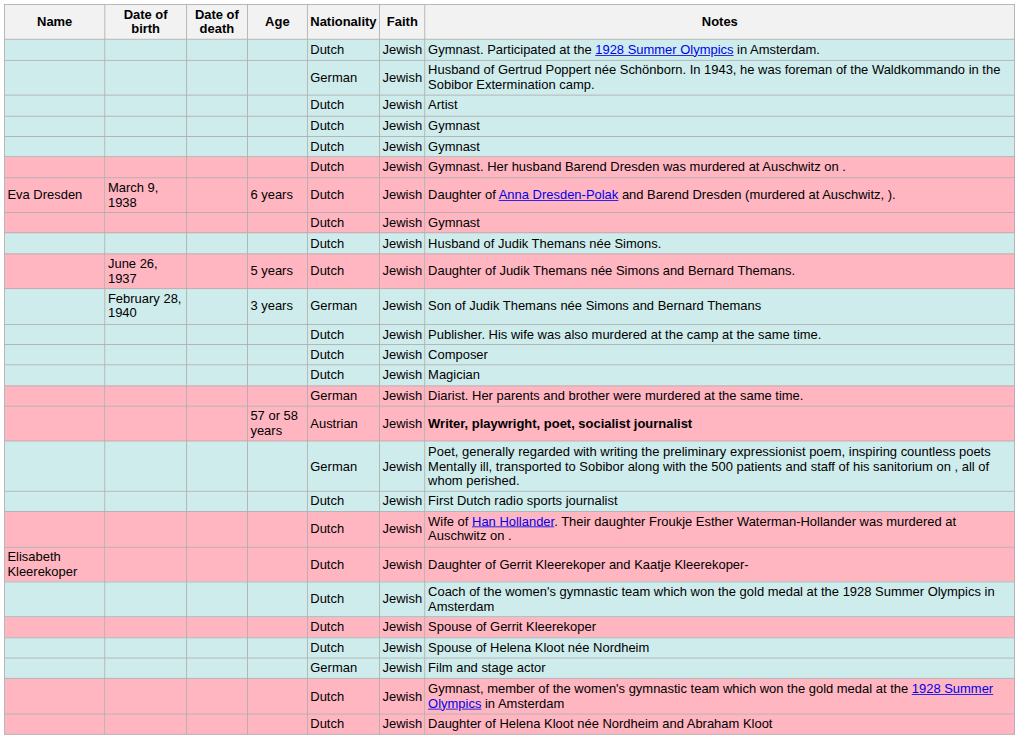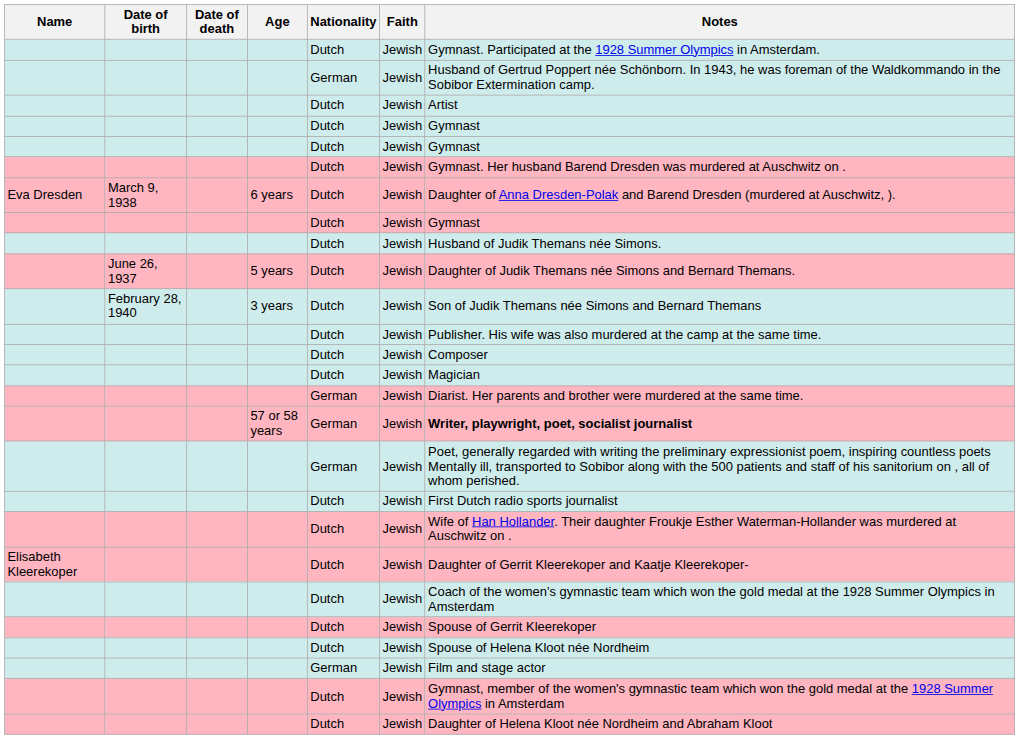3 years | Nationality: German -> Dutch
57 or 58 years | Nationality: Austrian -> German
